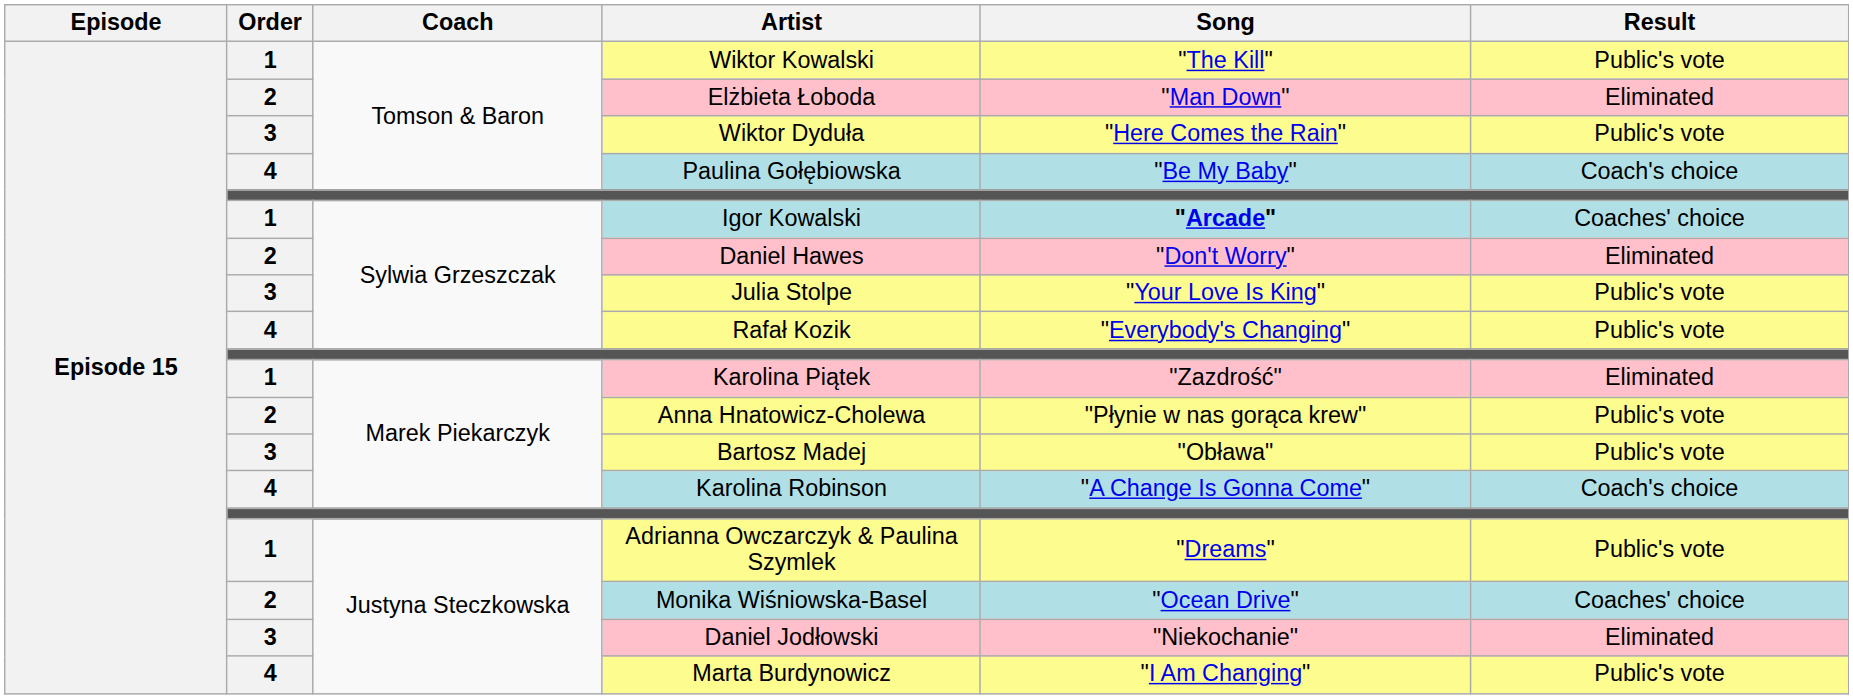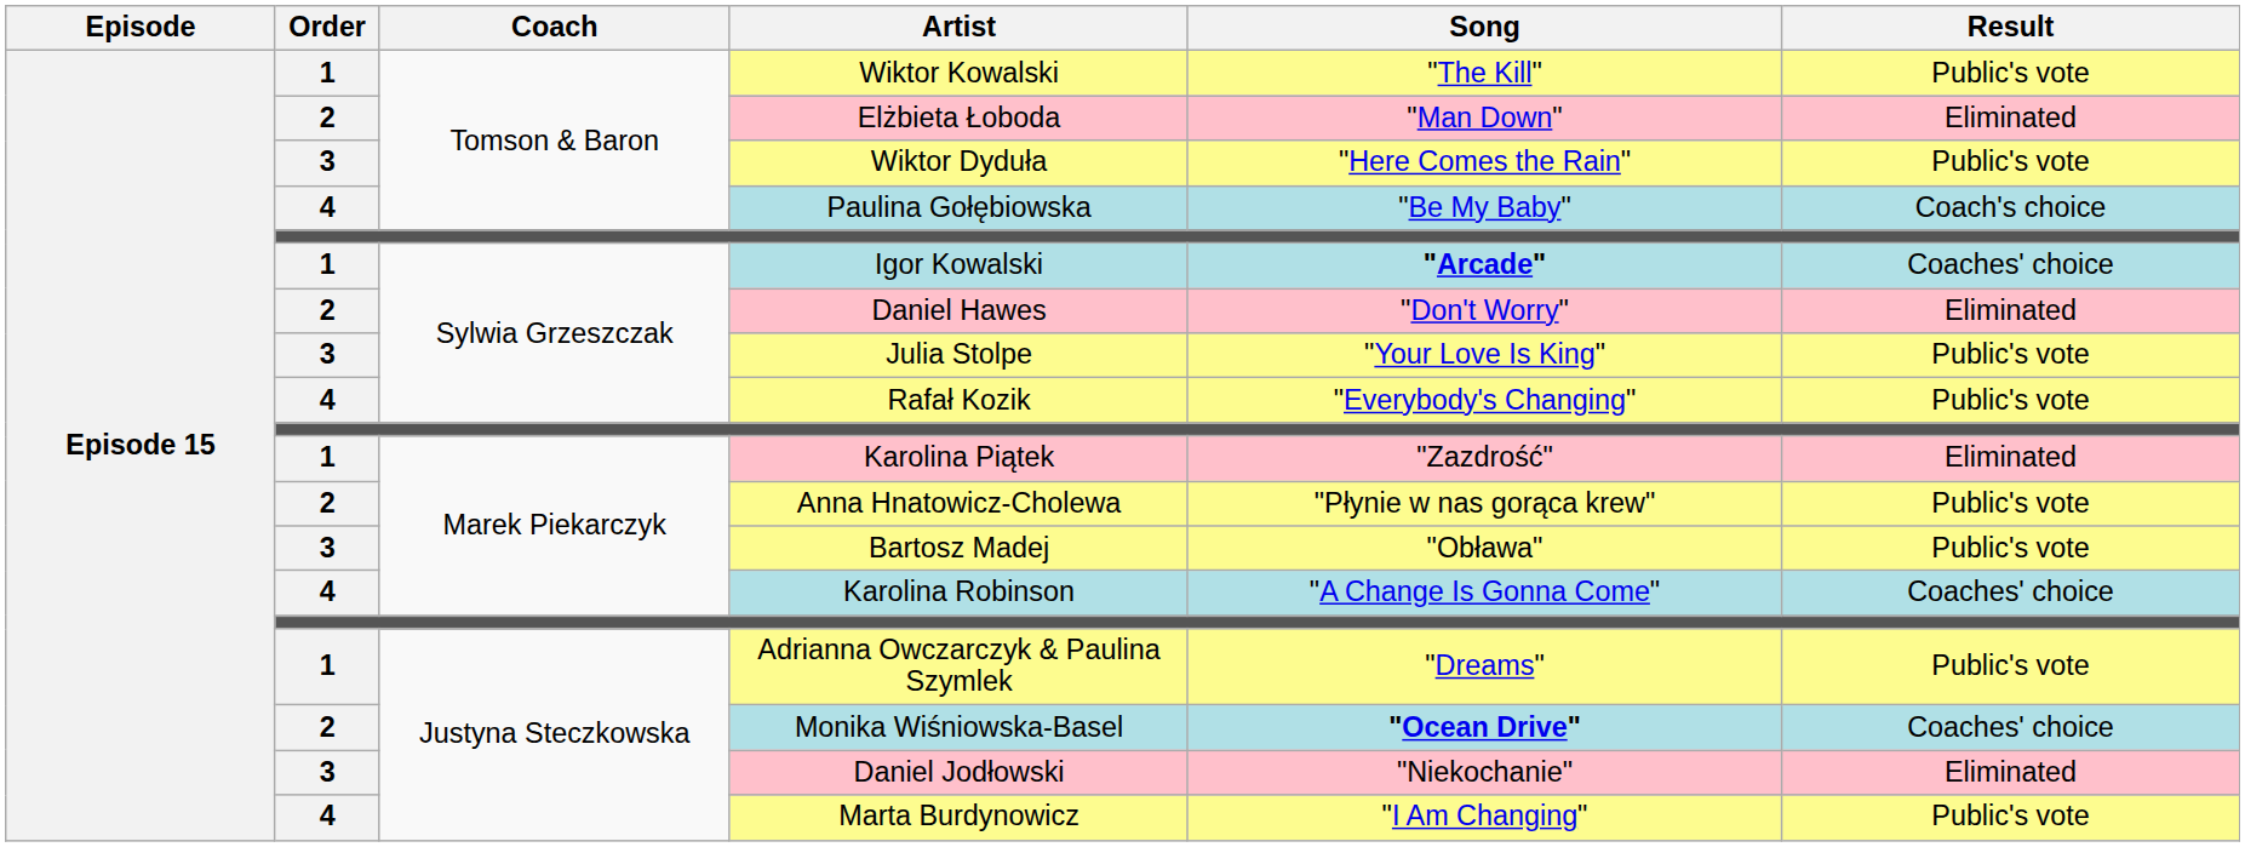Karolina Robinson | Result: Coach's choice -> Coaches' choice
Monika Wiśniowska-Basel | Song: normal -> bold
